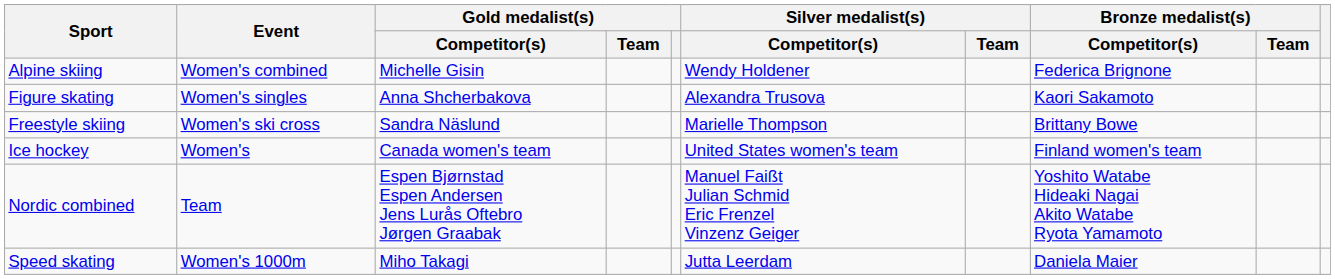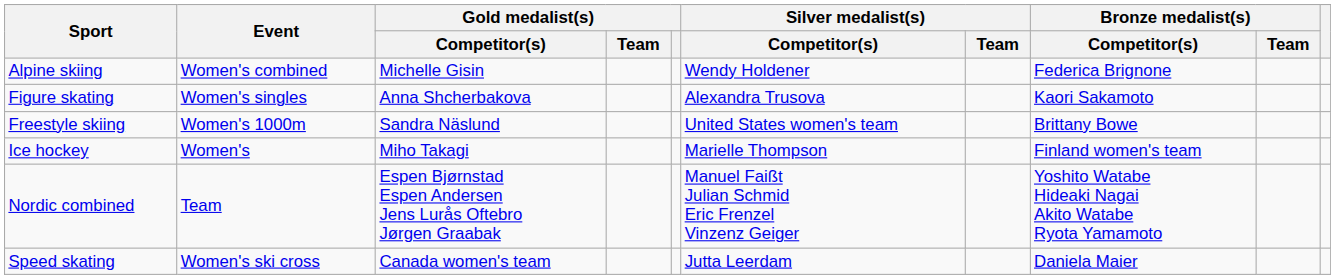Freestyle skiing | Event: Women's ski cross -> Women's 1000m
Freestyle skiing | Silver medalist(s) / Competitor(s): Marielle Thompson -> United States women's team
Ice hockey | Gold medalist(s) / Competitor(s): Canada women's team -> Miho Takagi
Ice hockey | Silver medalist(s) / Competitor(s): United States women's team -> Marielle Thompson
Speed skating | Event: Women's 1000m -> Women's ski cross
Speed skating | Gold medalist(s) / Competitor(s): Miho Takagi -> Canada women's team
